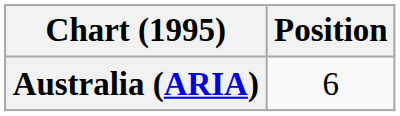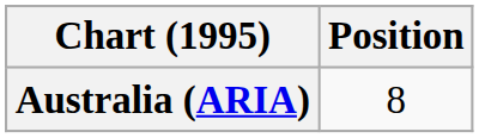Australia (ARIA) | Position: 6 -> 8
